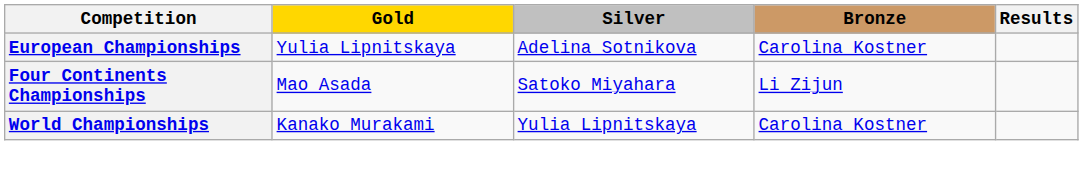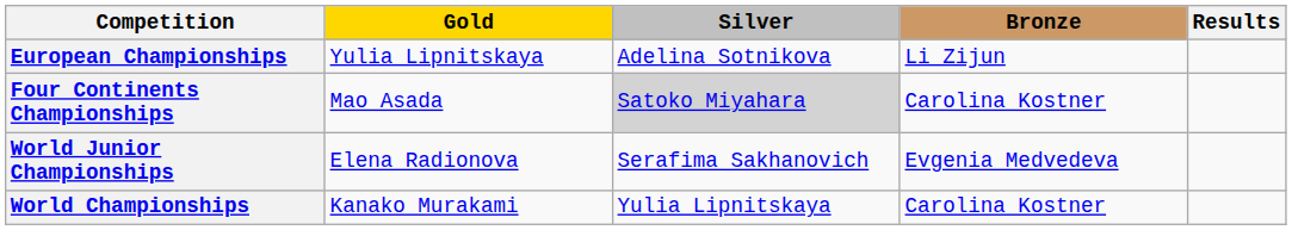European Championships | Bronze: Carolina Kostner -> Li Zijun
Four Continents Championships | Silver: no background -> lightgrey background
Four Continents Championships | Bronze: Li Zijun -> Carolina Kostner
+ row: World Junior Championships | Elena Radionova | Serafima Sakhanovich | Evgenia Medvedeva
